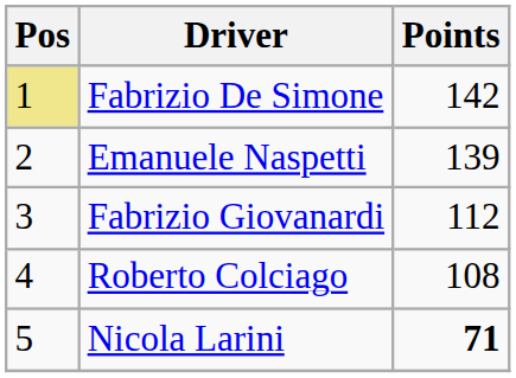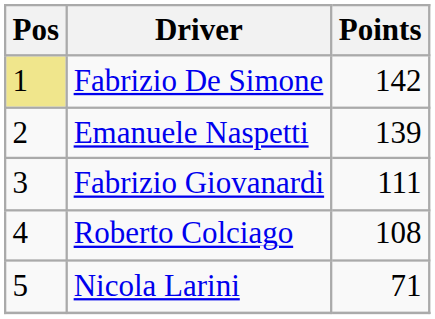Fabrizio Giovanardi | Points: 112 -> 111
Nicola Larini | Points: bold -> normal
